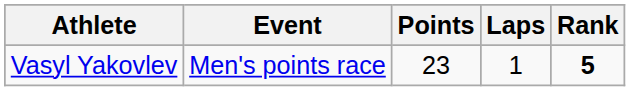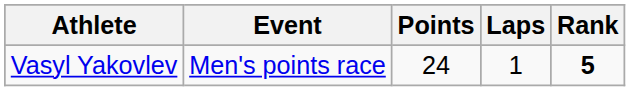Vasyl Yakovlev | Points: 23 -> 24
